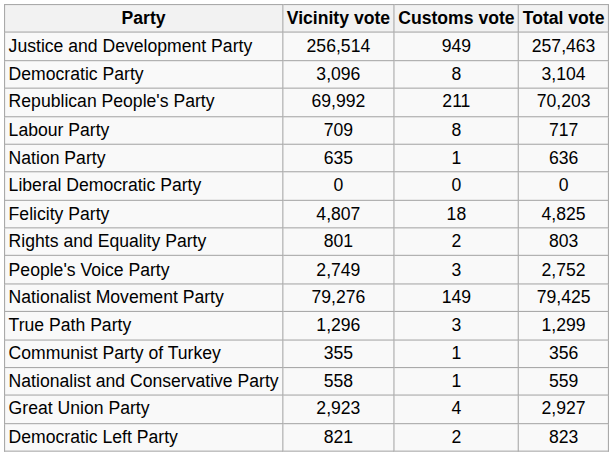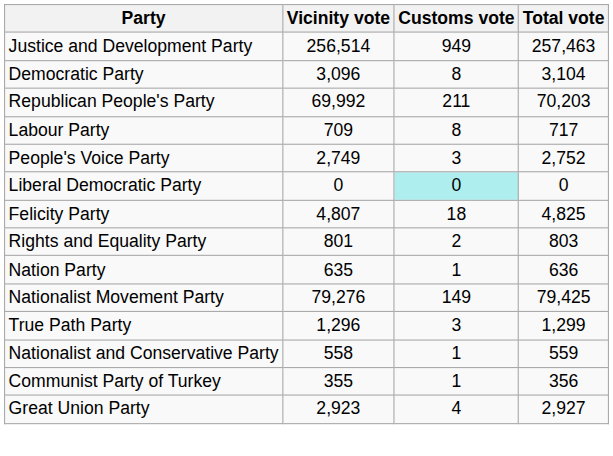rows swapped: Nation Party <-> People's Voice Party
Liberal Democratic Party | Customs vote: no background -> paleturquoise background
rows swapped: Communist Party of Turkey <-> Nationalist and Conservative Party
- row: Democratic Left Party | 821 | 2 | 823
